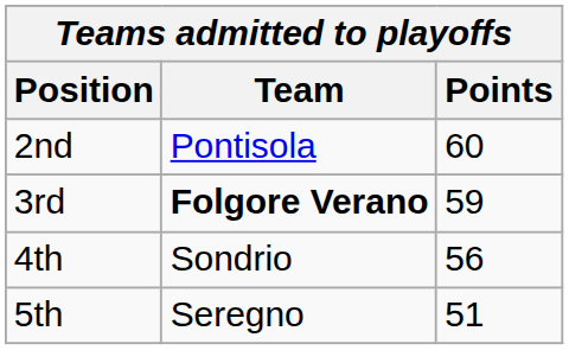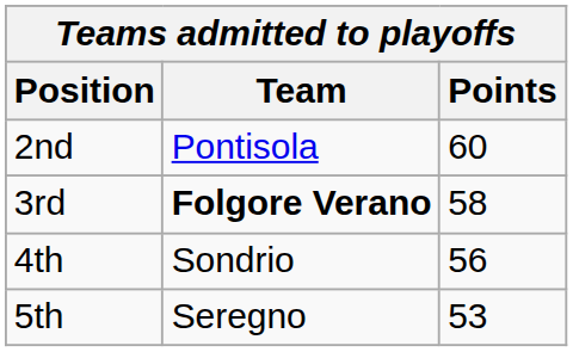3rd | Points: 59 -> 58
5th | Points: 51 -> 53
